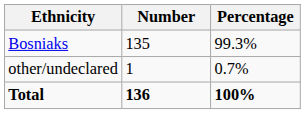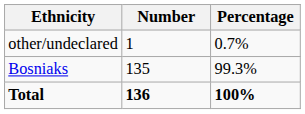rows swapped: Bosniaks <-> other/undeclared
